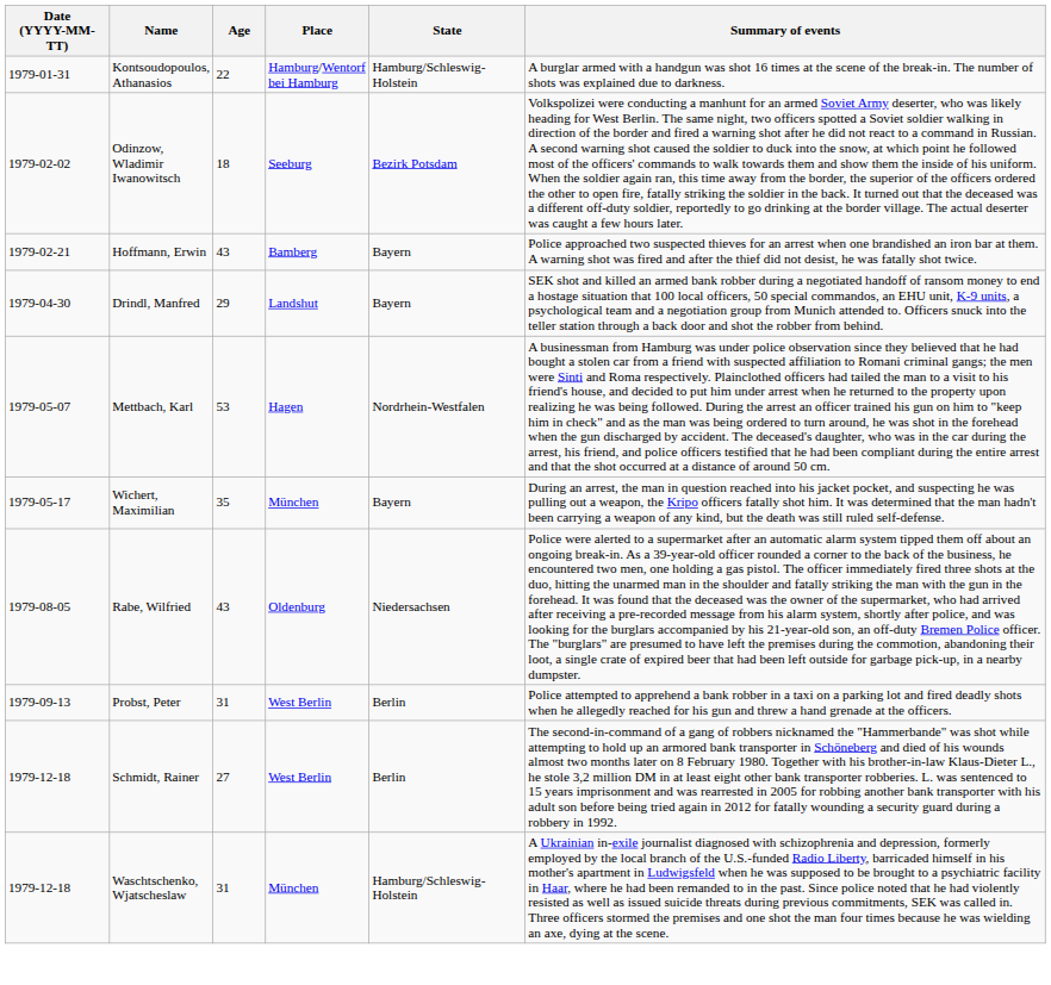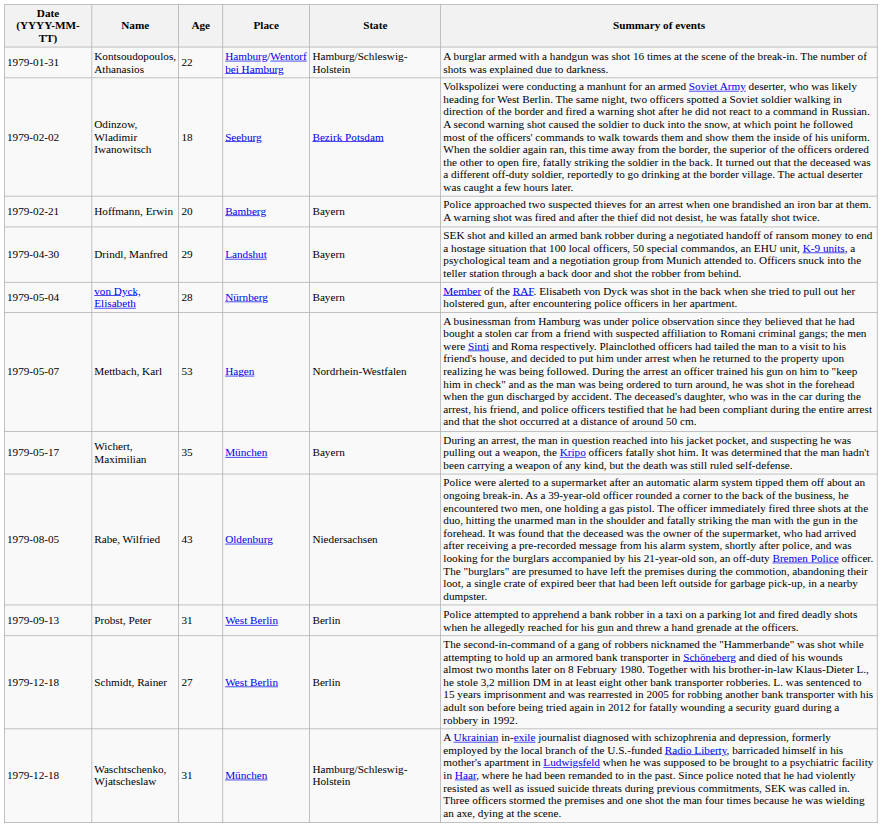Hoffmann, Erwin | Age: 43 -> 20
+ row: 1979-05-04 | von Dyck, Elisabeth | 28 | Nürnberg | Bayern | Member of the RAF. Elisabeth von Dyck was shot in the back when she tried to pull out her holstered gun, after encountering police officers in her apartment.
